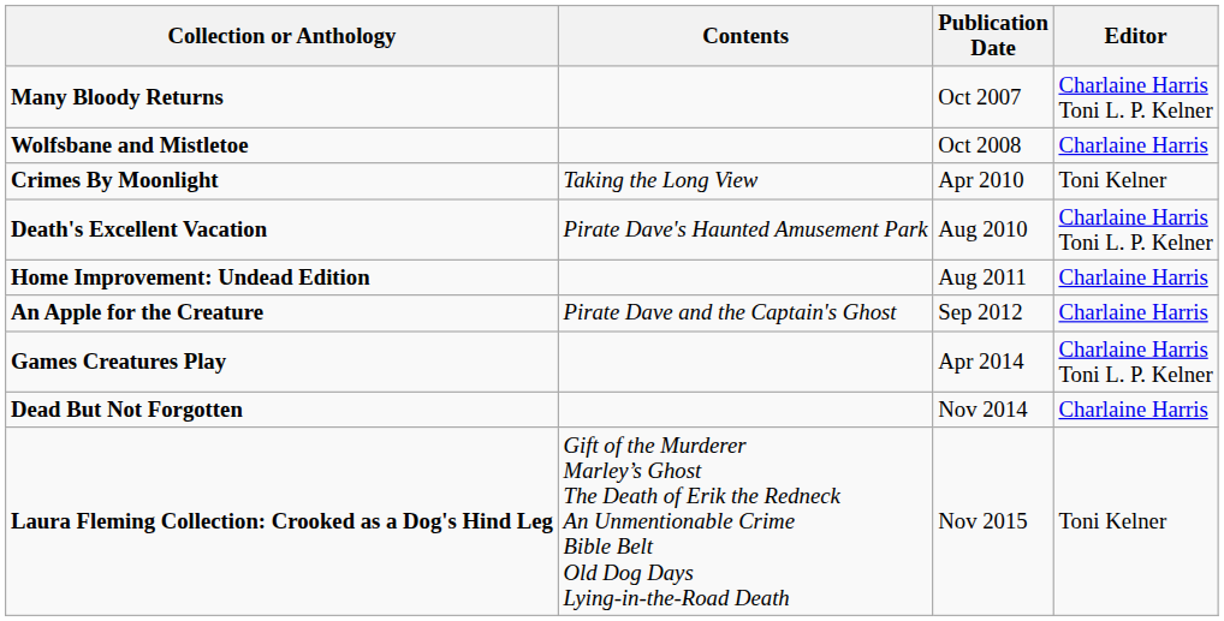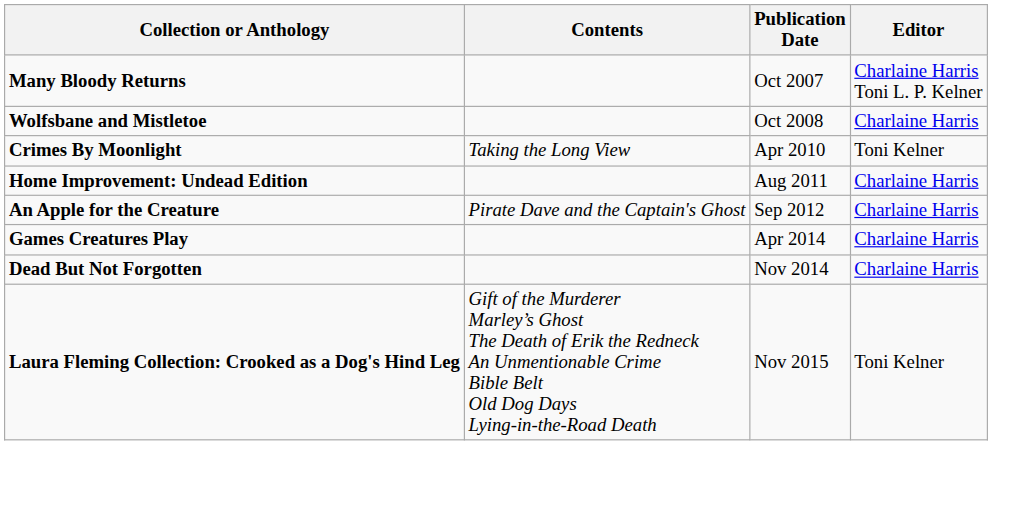- row: Death's Excellent Vacation | Pirate Dave's Haunted Amusement Park | Aug 2010 | Charlaine Harris Toni L. P. Kelner
Games Creatures Play | Editor: Charlaine Harris Toni L. P. Kelner -> Charlaine Harris
